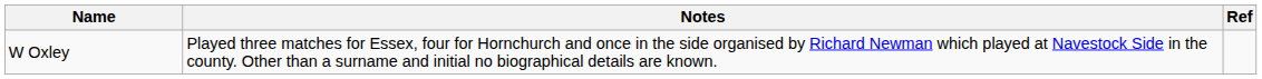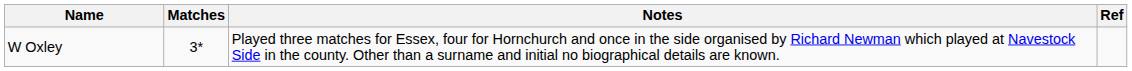+ column: Matches | 3*
